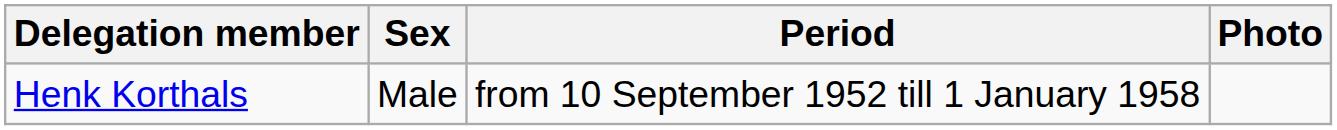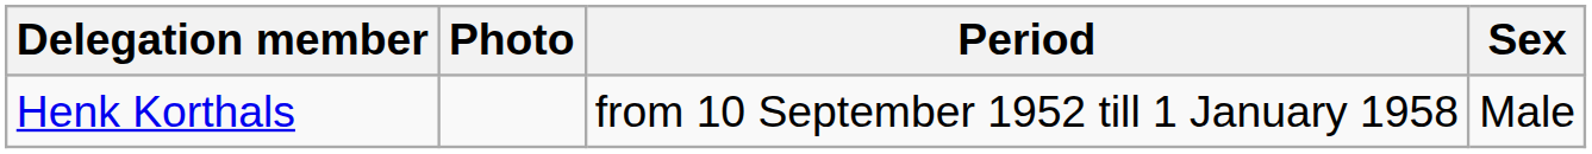columns swapped: Sex <-> Photo
